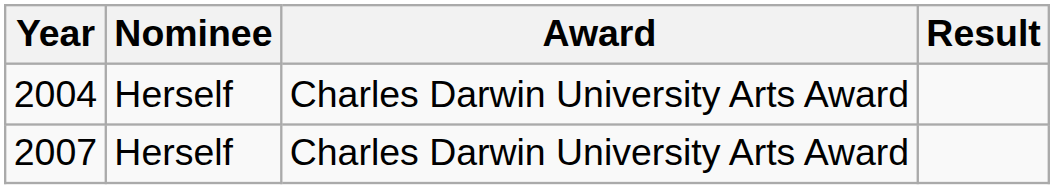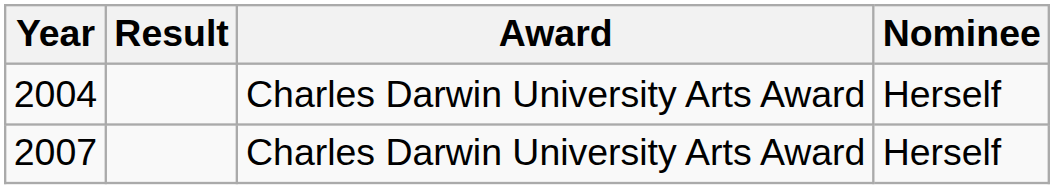columns swapped: Nominee <-> Result
